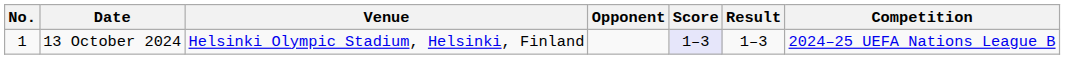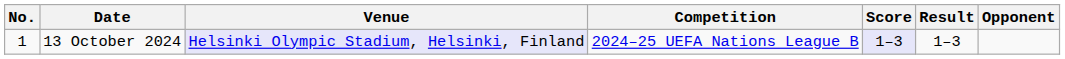columns swapped: Opponent <-> Competition
13 October 2024 | Venue: no background -> lavender background
